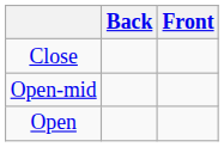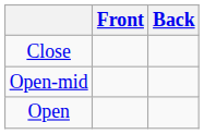columns swapped: Front <-> Back
